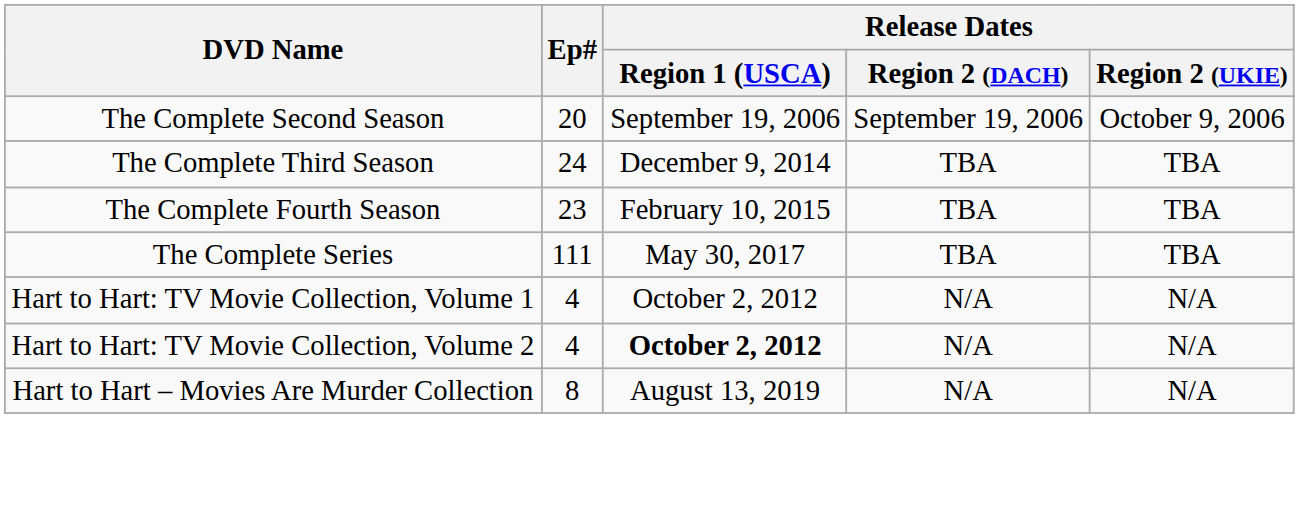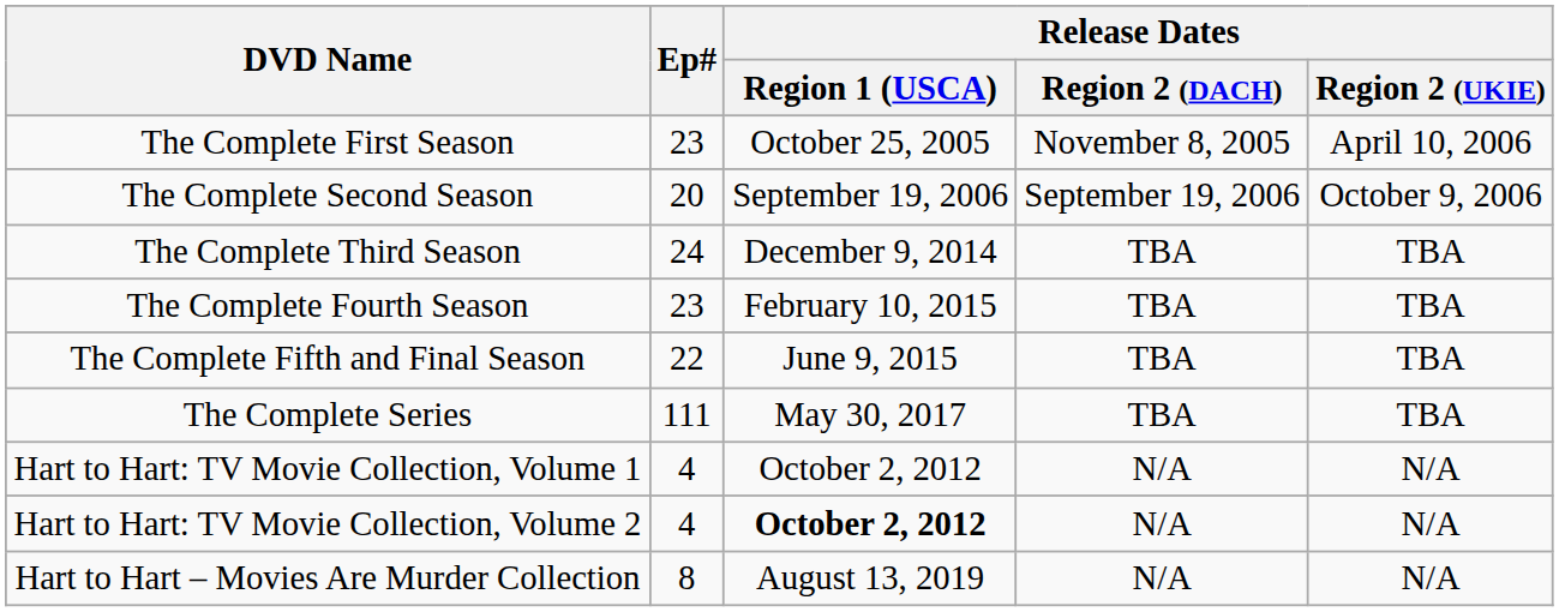+ row: The Complete First Season | 23 | October 25, 2005 | November 8, 2005 | April 10, 2006
+ row: The Complete Fifth and Final Season | 22 | June 9, 2015 | TBA | TBA
